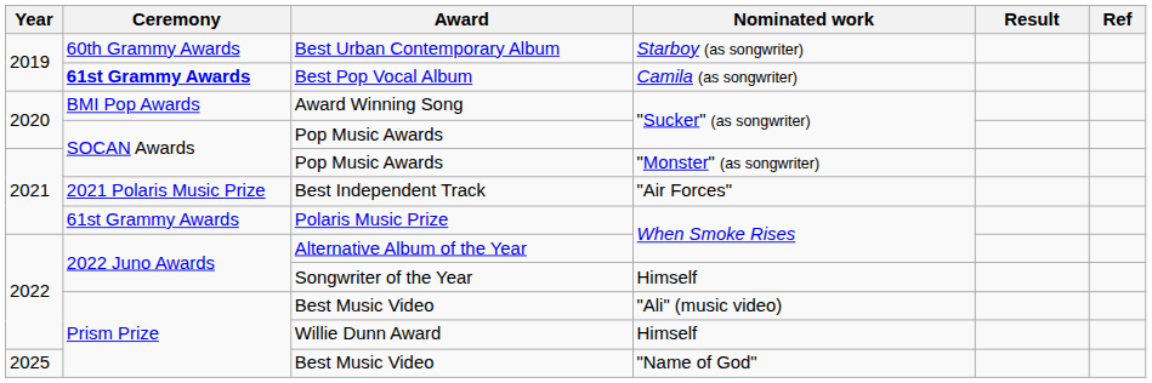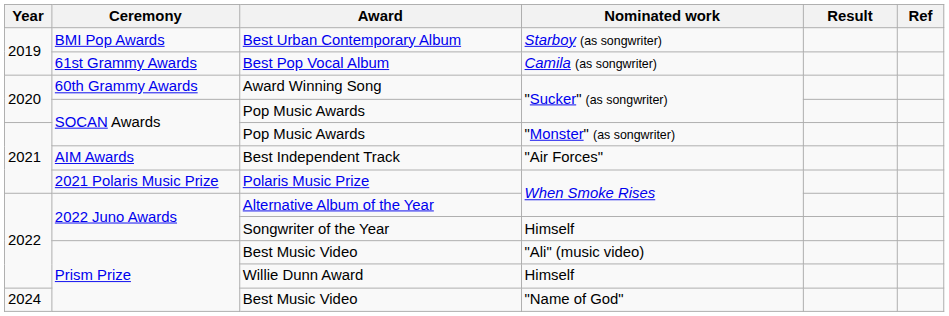Best Urban Contemporary Album | Ceremony: 60th Grammy Awards -> BMI Pop Awards
Best Pop Vocal Album | Ceremony: bold -> normal
Award Winning Song | Ceremony: BMI Pop Awards -> 60th Grammy Awards
Best Independent Track | Ceremony: 2021 Polaris Music Prize -> AIM Awards
Polaris Music Prize | Ceremony: 61st Grammy Awards -> 2021 Polaris Music Prize
Best Music Video / "Name of God" | Year: 2025 -> 2024
